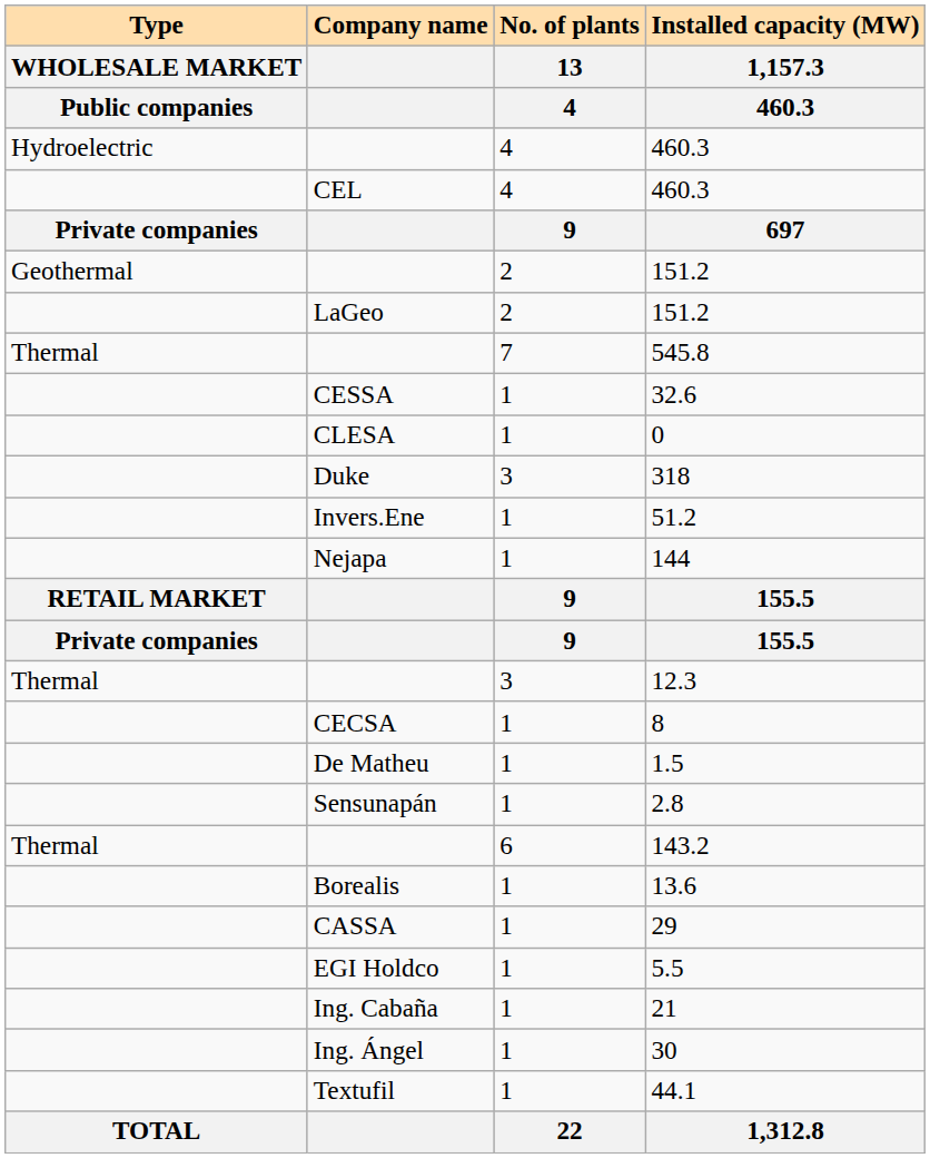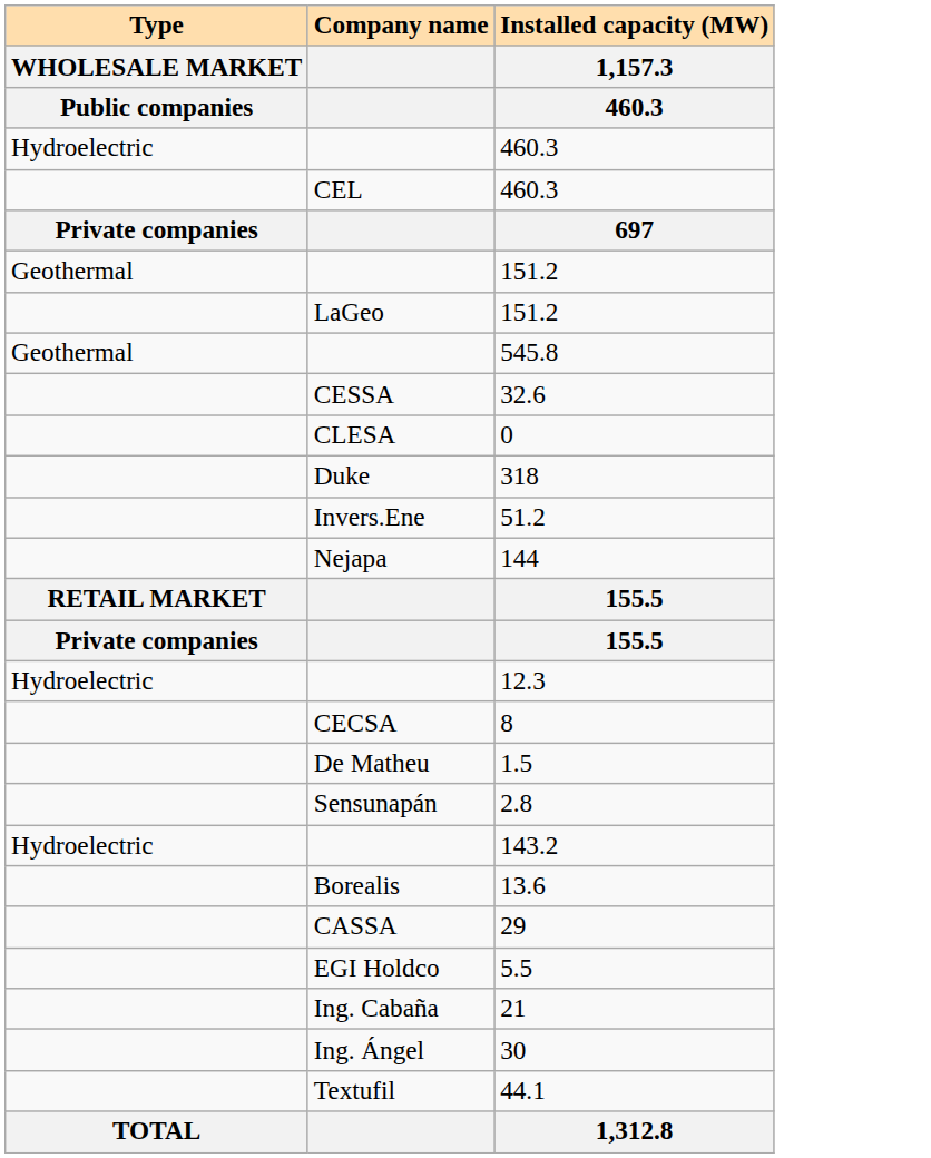- column: No. of plants | 13 | 4 | 4 | 4 | 9 | 2 | 2 | 7 | 1 | 1 | 3 | 1 | 1 | 9 | 9 | 3 | 1 | 1 | 1 | 6 | 1 | 1 | 1 | 1 | 1 | 1 | 22
545.8 | Type / WHOLESALE MARKET / Public companies: Thermal -> Geothermal
12.3 | Type / WHOLESALE MARKET / Public companies: Thermal -> Hydroelectric
143.2 | Type / WHOLESALE MARKET / Public companies: Thermal -> Hydroelectric
